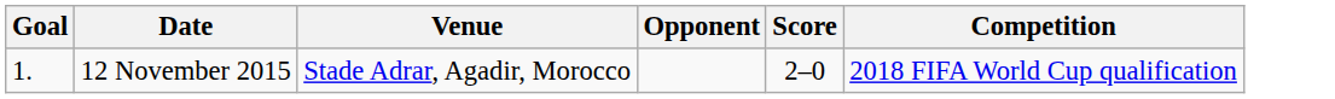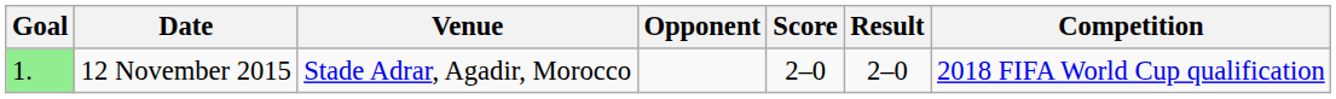+ column: Result | 2–0
12 November 2015 | Goal: no background -> lightgreen background
